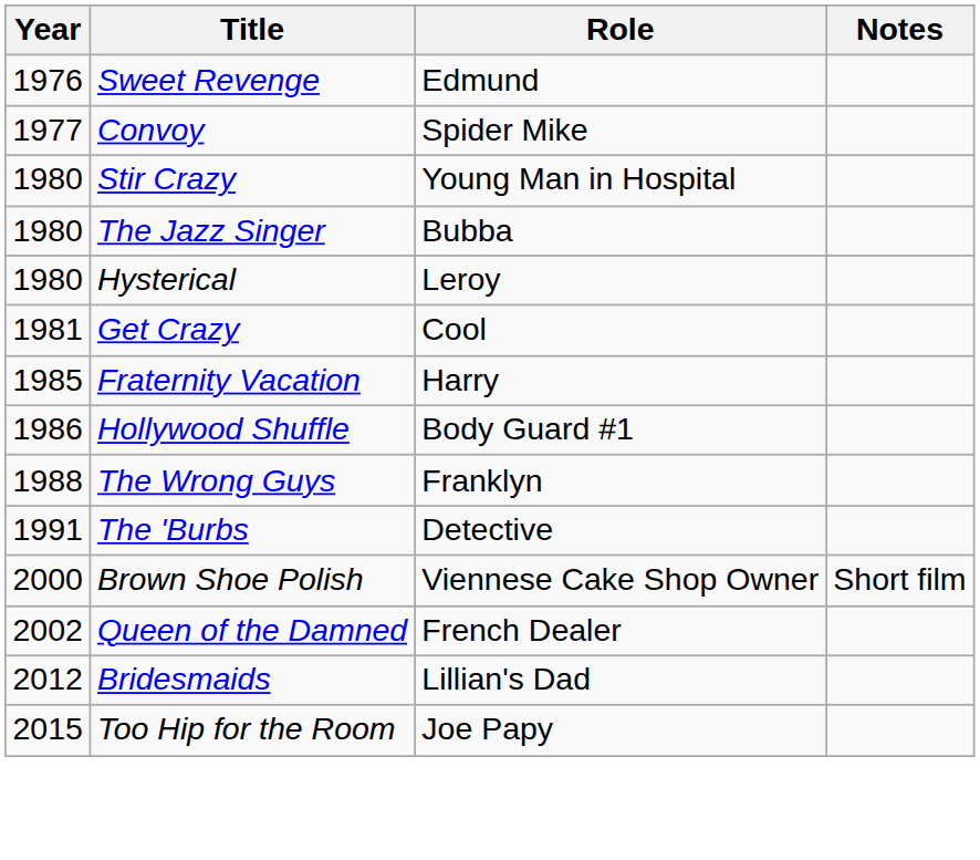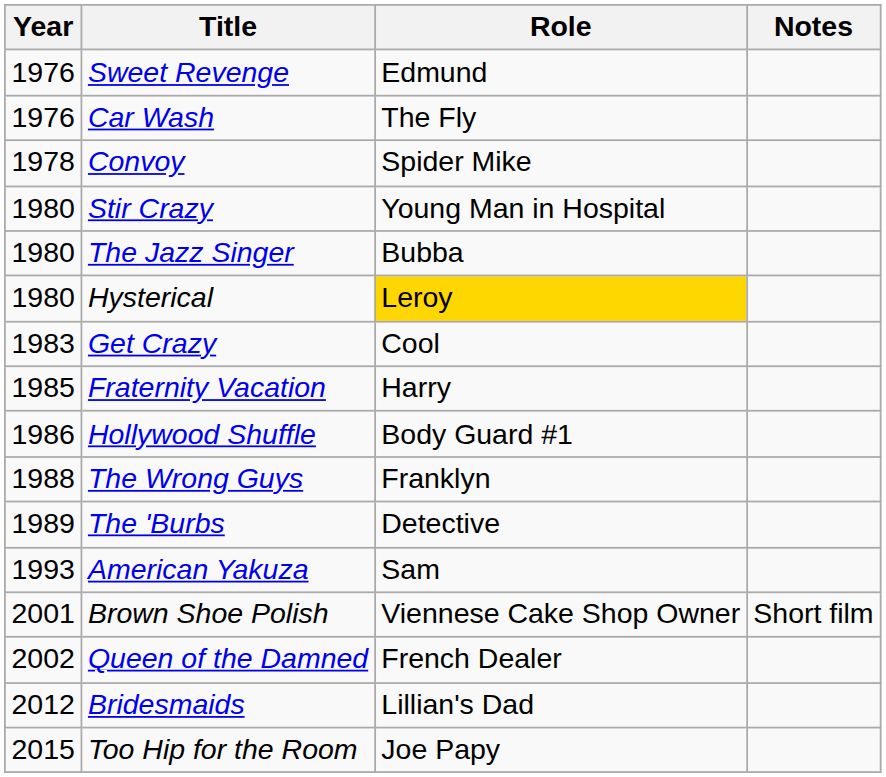+ row: 1976 | Car Wash | The Fly
Convoy | Year: 1977 -> 1978
Hysterical | Role: no background -> gold background
Get Crazy | Year: 1981 -> 1983
The 'Burbs | Year: 1991 -> 1989
+ row: 1993 | American Yakuza | Sam
Brown Shoe Polish | Year: 2000 -> 2001
